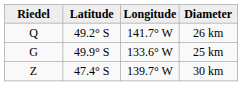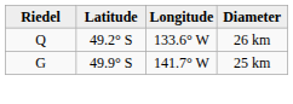26 km | Longitude: 141.7° W -> 133.6° W
25 km | Longitude: 133.6° W -> 141.7° W
- row: Z | 47.4° S | 139.7° W | 30 km
